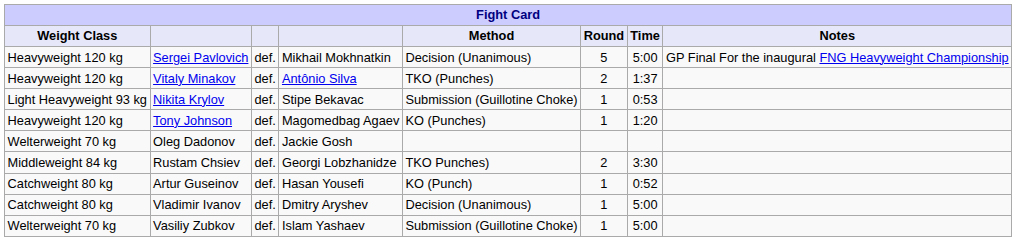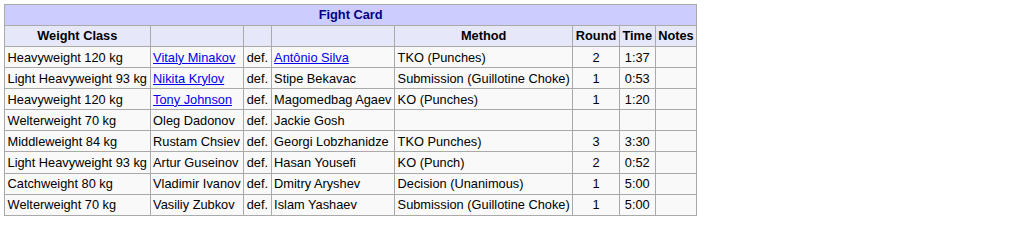- row: Heavyweight 120 kg | Sergei Pavlovich | def. | Mikhail Mokhnatkin | Decision (Unanimous) | 5 | 5:00 | GP Final For the inaugural FNG Heavyweight Championship
Rustam Chsiev | Round: 2 -> 3
Artur Guseinov | Weight Class: Catchweight 80 kg -> Light Heavyweight 93 kg
Artur Guseinov | Round: 1 -> 2
